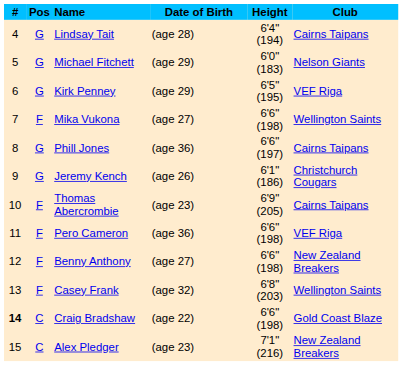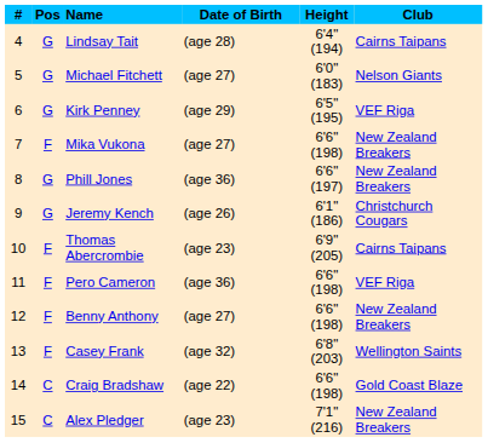Michael Fitchett | Date of Birth: (age 29) -> (age 27)
Mika Vukona | Club: Wellington Saints -> New Zealand Breakers
Phill Jones | Club: Cairns Taipans -> New Zealand Breakers
Craig Bradshaw | #: bold -> normal
